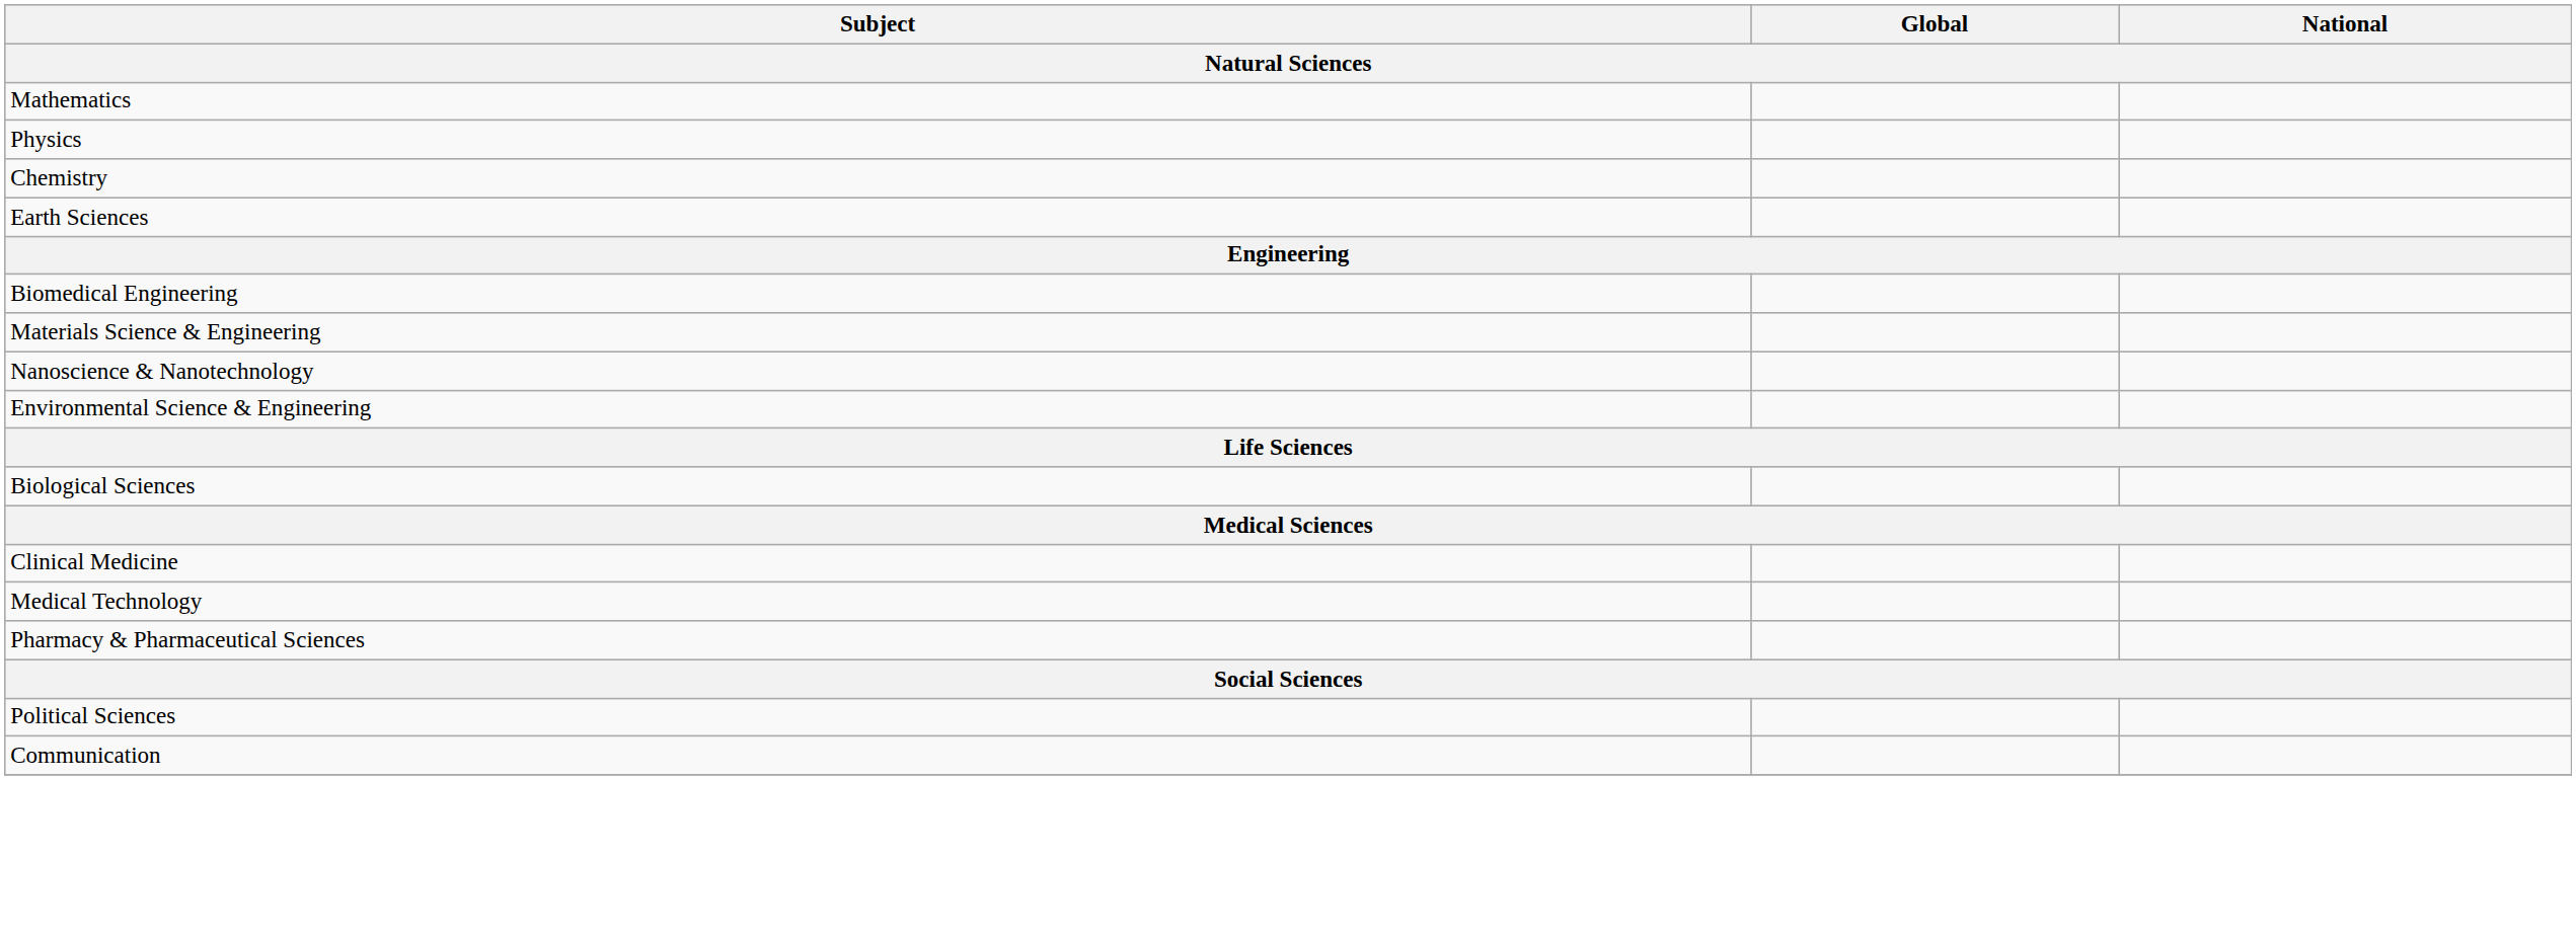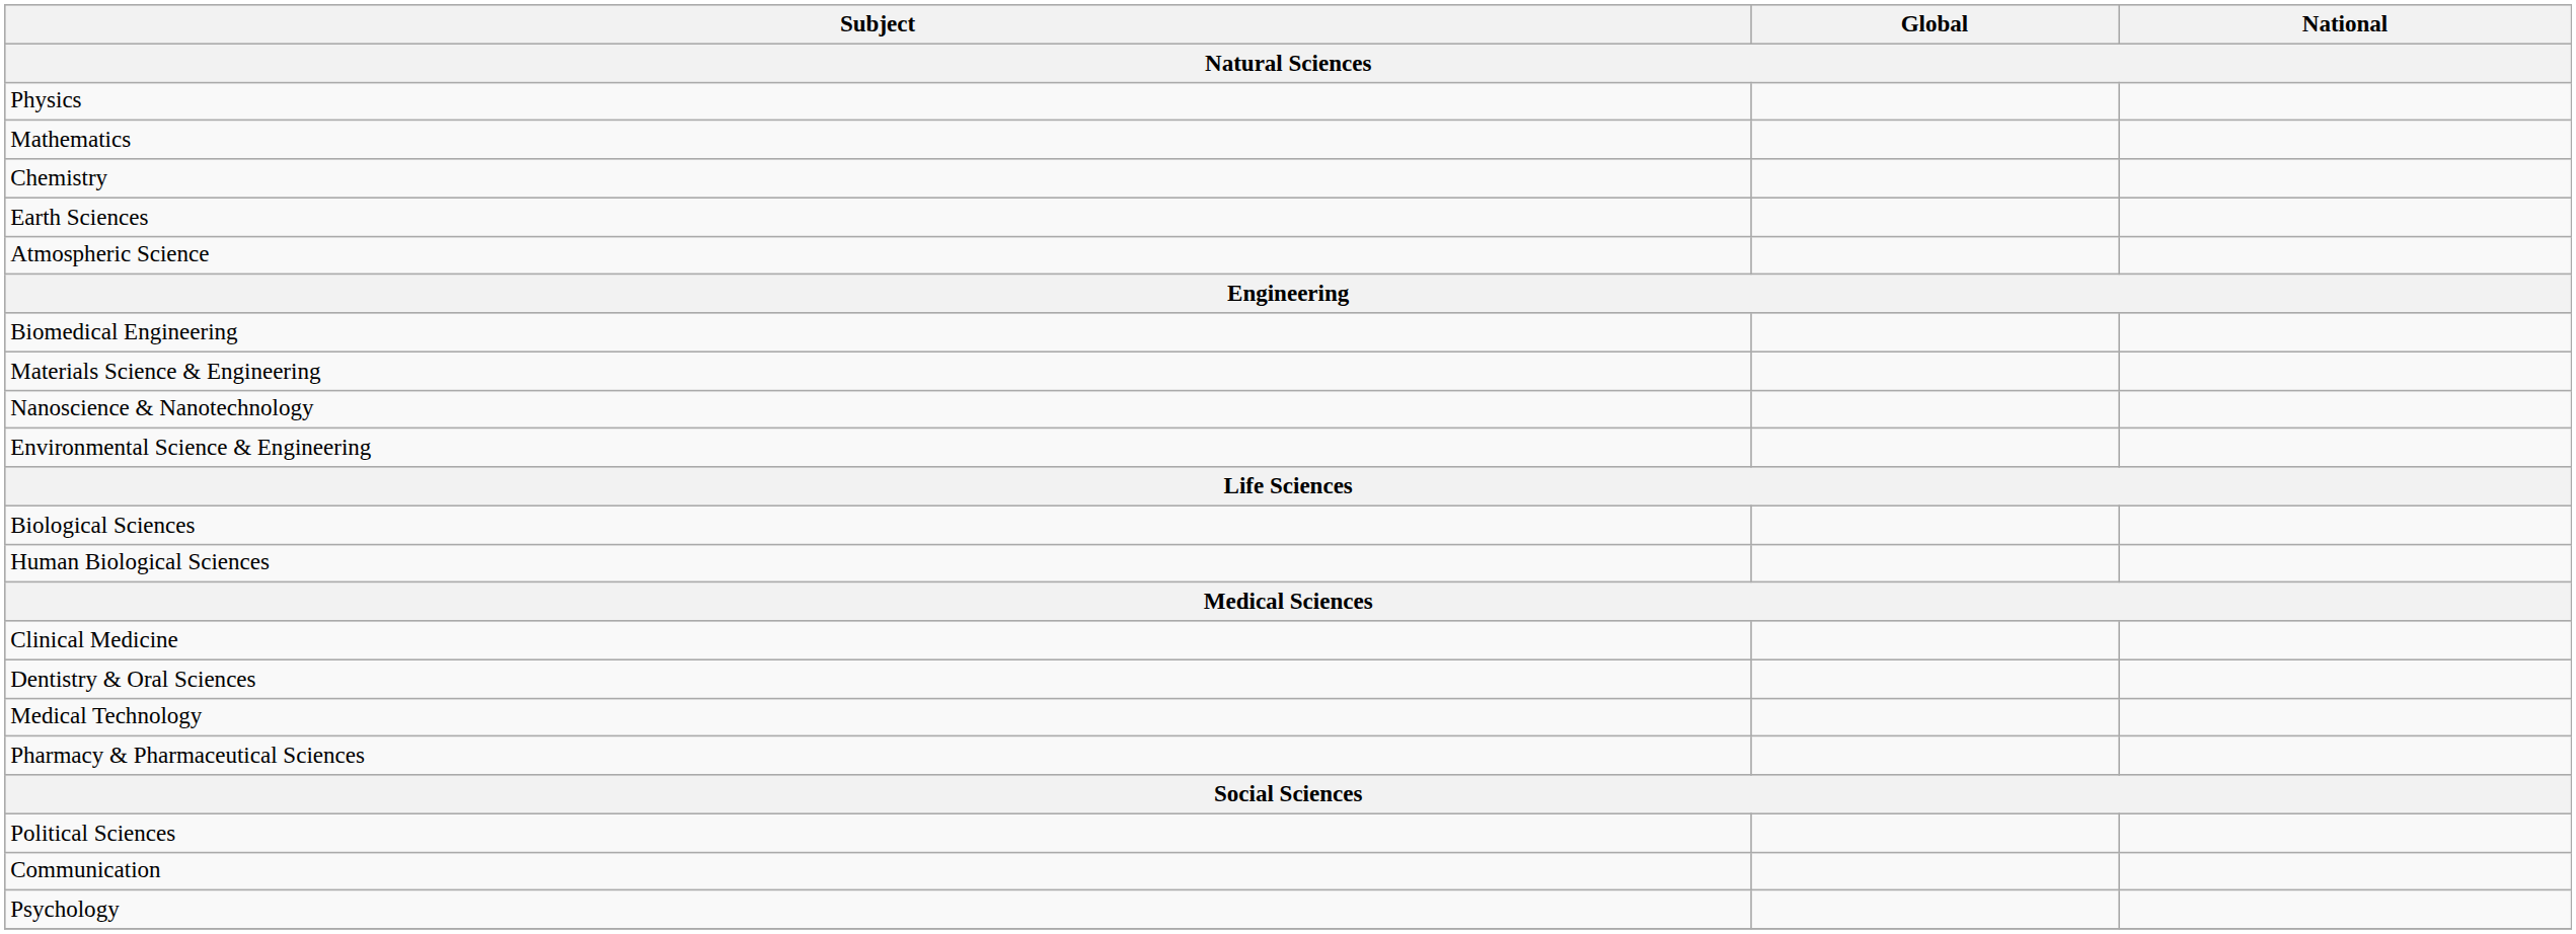rows swapped: Mathematics <-> Physics
+ row: Atmospheric Science
+ row: Human Biological Sciences
+ row: Dentistry & Oral Sciences
+ row: Psychology
